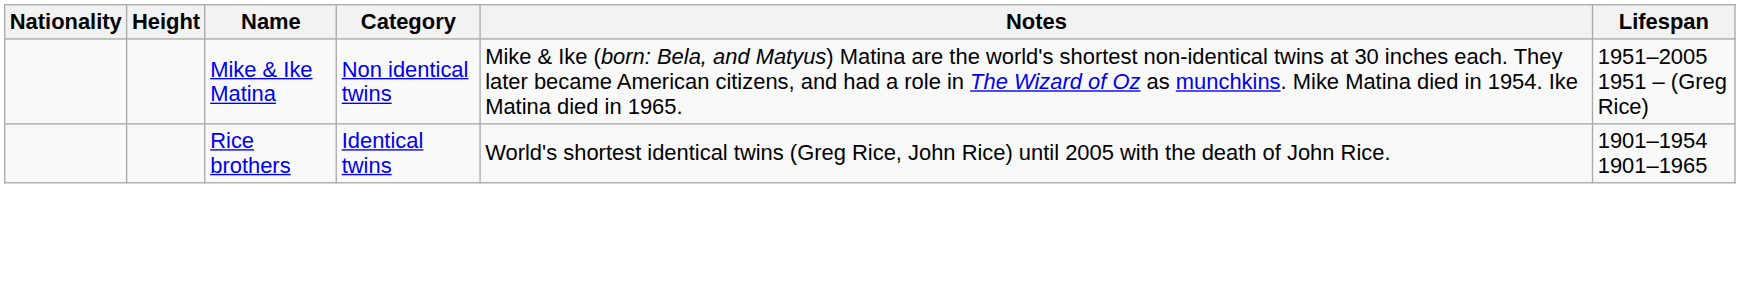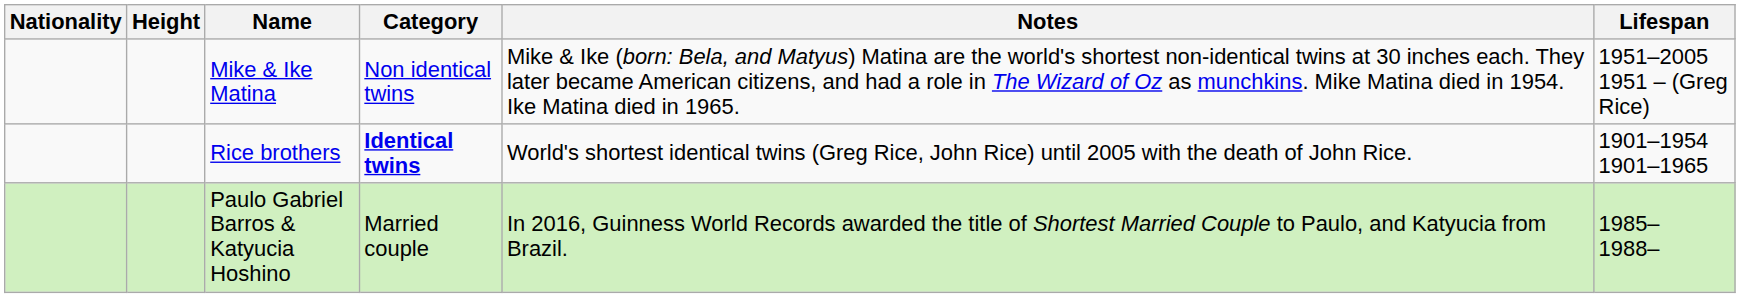Rice brothers | Category: normal -> bold
+ row: Paulo Gabriel Barros & Katyucia Hoshino | Married couple | In 2016, Guinness World Records awarded the title of Shortest Married Couple to Paulo, and Katyucia from Brazil. | 1985– 1988–
